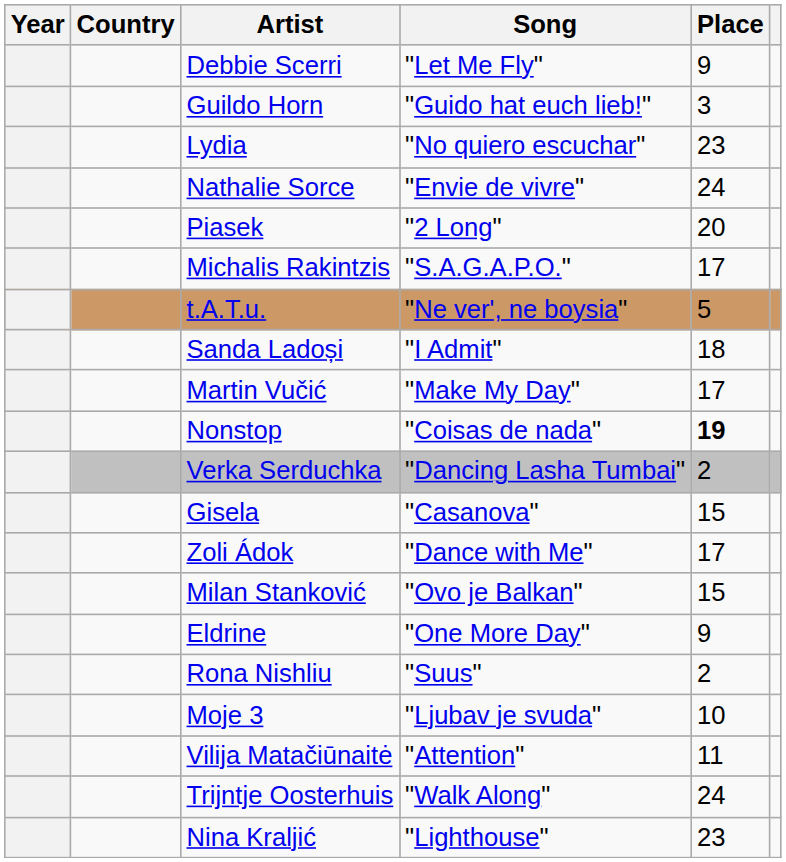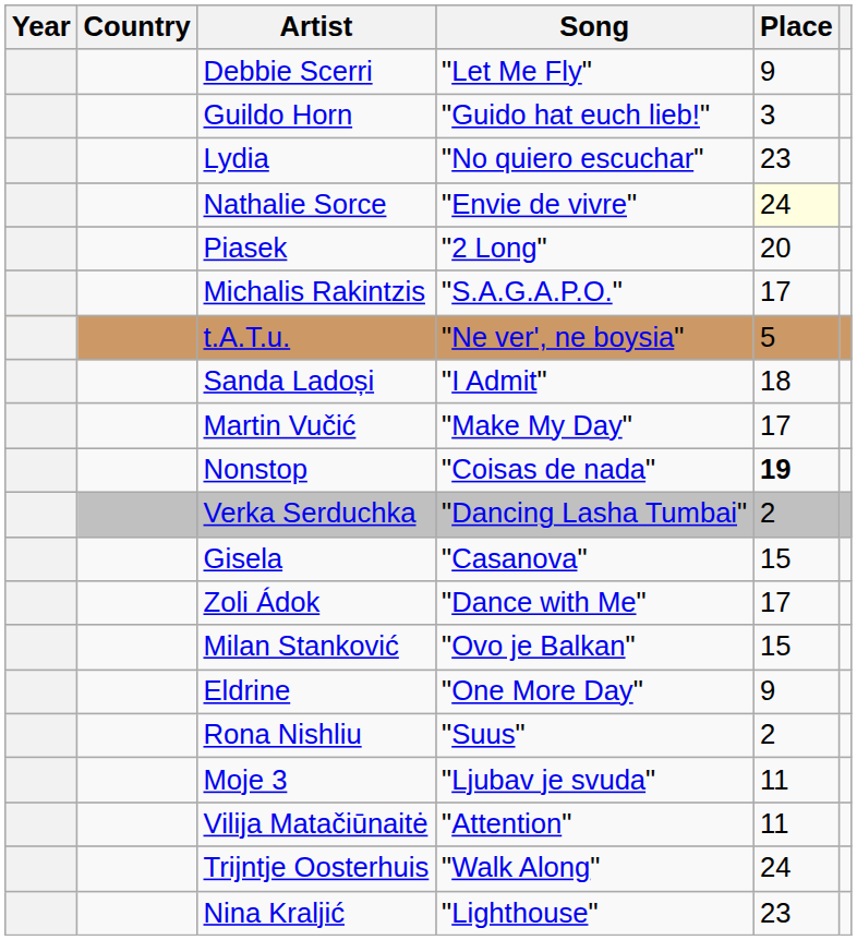Nathalie Sorce | Place: no background -> lightyellow background
Moje 3 | Place: 10 -> 11
